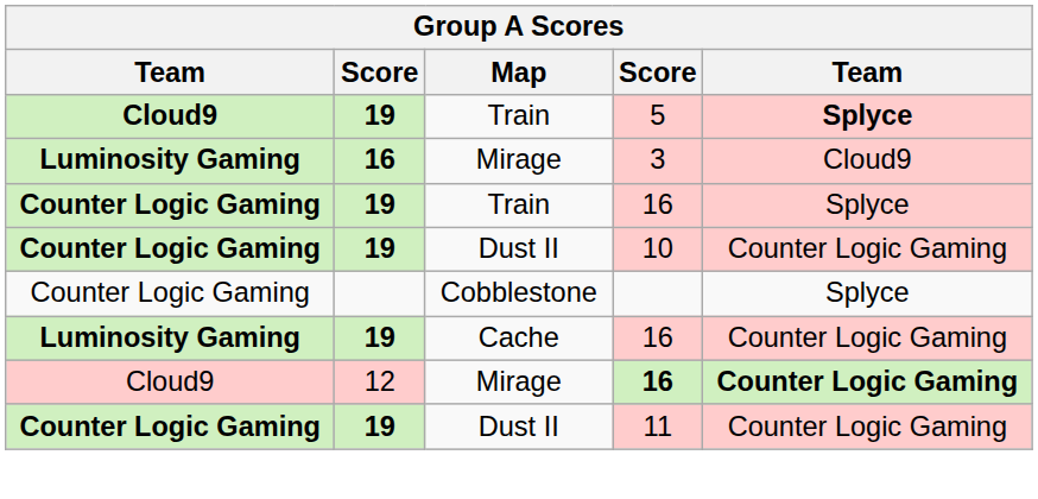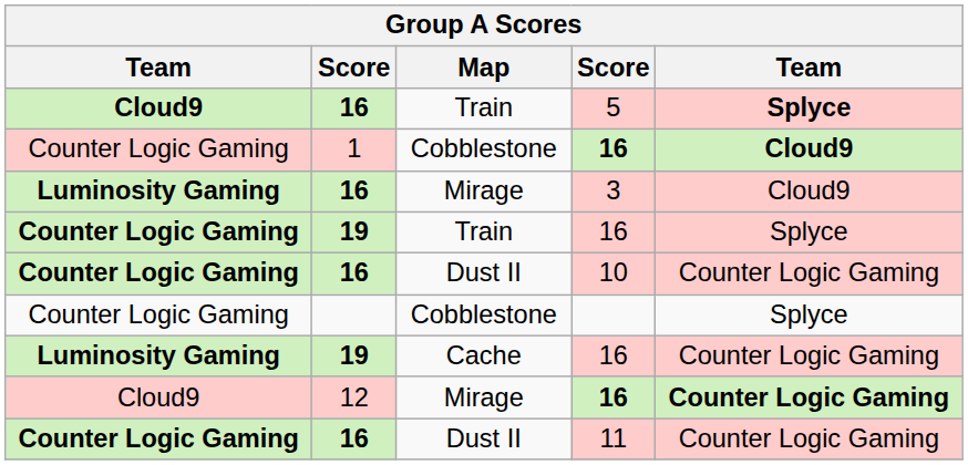5 | column 2: 19 -> 16
+ row: Counter Logic Gaming | 1 | Cobblestone | 16 | Cloud9
10 | column 2: 19 -> 16
11 | column 2: 19 -> 16
